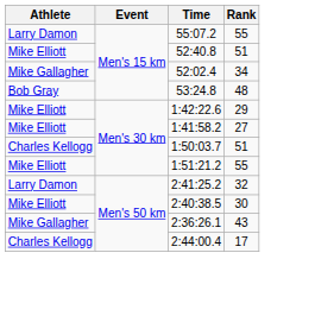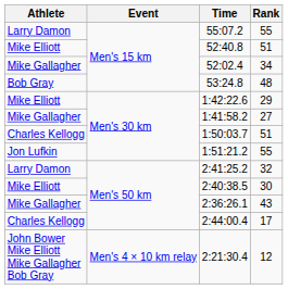1:41:58.2 | Athlete: Mike Elliott -> Mike Gallagher
1:51:21.2 | Athlete: Mike Elliott -> Jon Lufkin
+ row: John Bower Mike Elliott Mike Gallagher Bob Gray | Men's 4 × 10 km relay | 2:21:30.4 | 12
